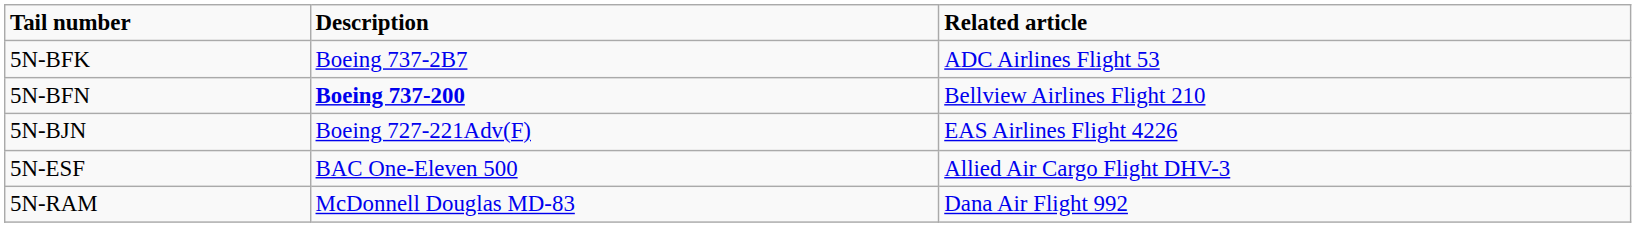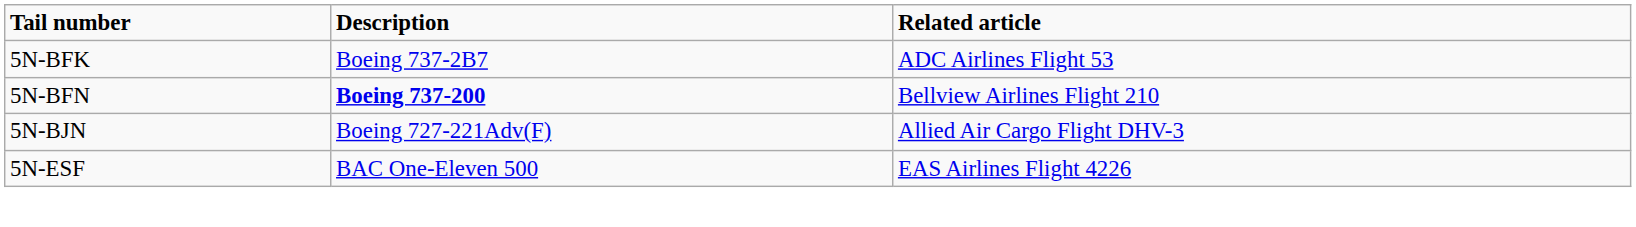5N-BJN | Related article: EAS Airlines Flight 4226 -> Allied Air Cargo Flight DHV-3
5N-ESF | Related article: Allied Air Cargo Flight DHV-3 -> EAS Airlines Flight 4226
- row: 5N-RAM | McDonnell Douglas MD-83 | Dana Air Flight 992
